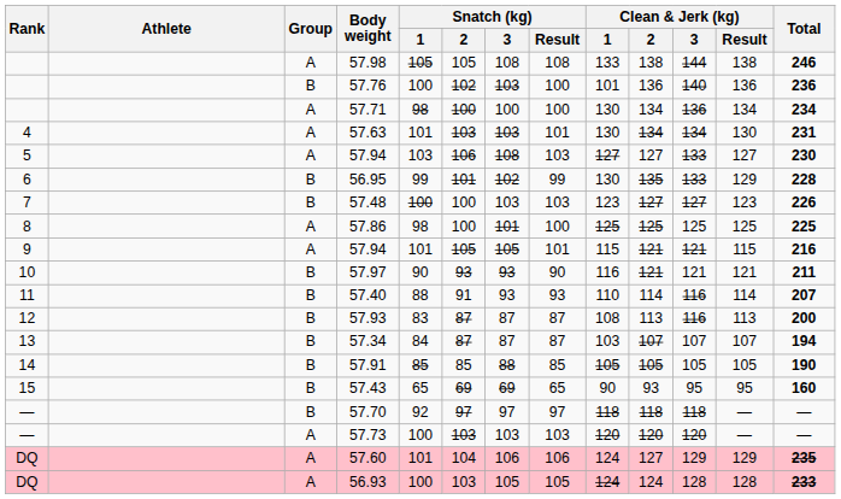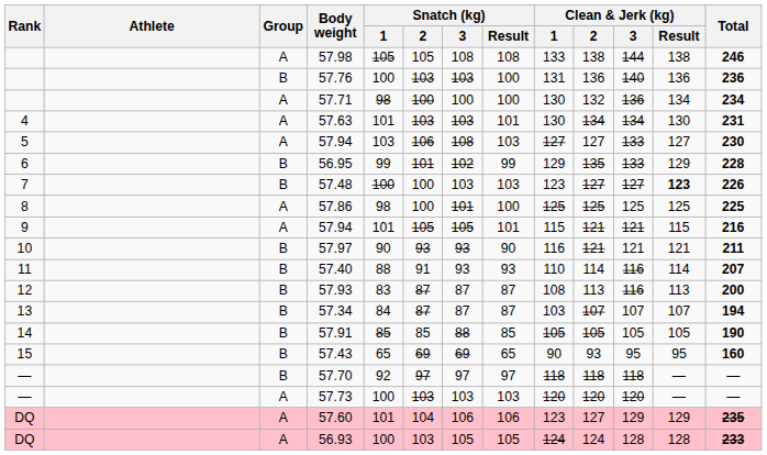57.76 | Snatch (kg) / 2: 102 -> 103
57.76 | Clean & Jerk (kg) / 1: 101 -> 131
57.71 | Clean & Jerk (kg) / 2: 134 -> 132
56.95 | Clean & Jerk (kg) / 1: 130 -> 129
57.48 | Clean & Jerk (kg) / Result: normal -> bold
57.60 | Clean & Jerk (kg) / 1: 124 -> 123
